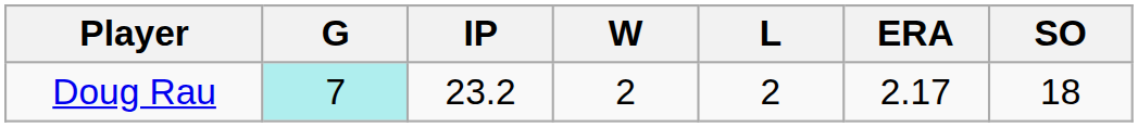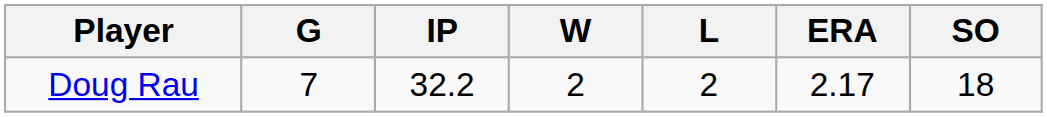Doug Rau | G: paleturquoise background -> no background
Doug Rau | IP: 23.2 -> 32.2
